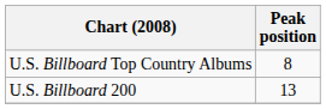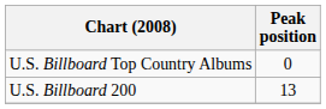U.S. Billboard Top Country Albums | Peak position: 8 -> 0
